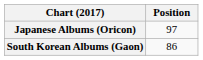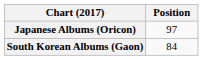South Korean Albums (Gaon) | Position: 86 -> 84
